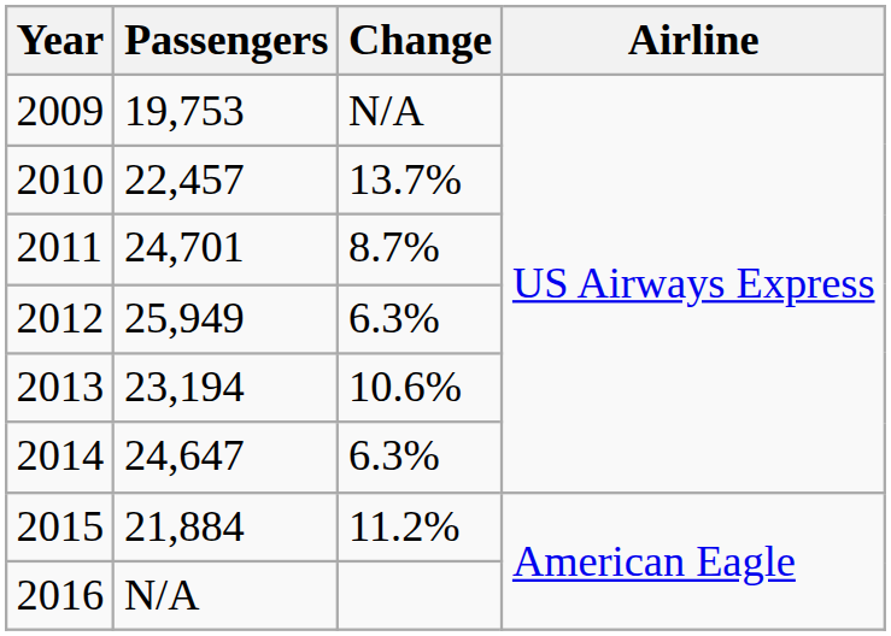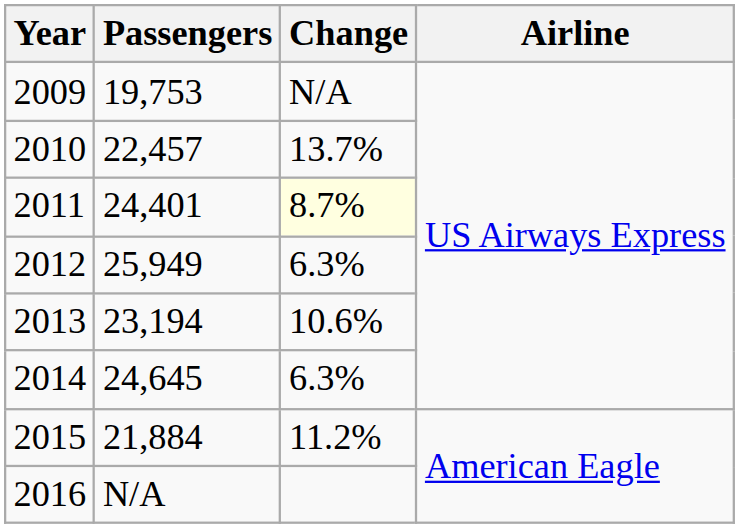2011 | Passengers: 24,701 -> 24,401
2011 | Change: no background -> lightyellow background
2014 | Passengers: 24,647 -> 24,645
